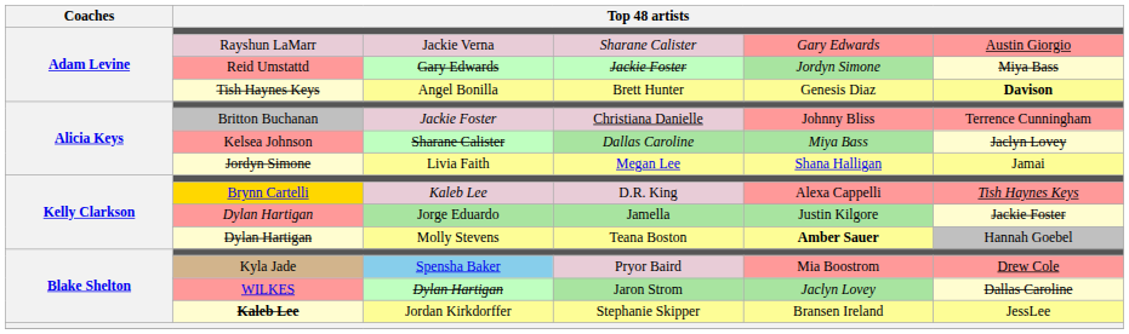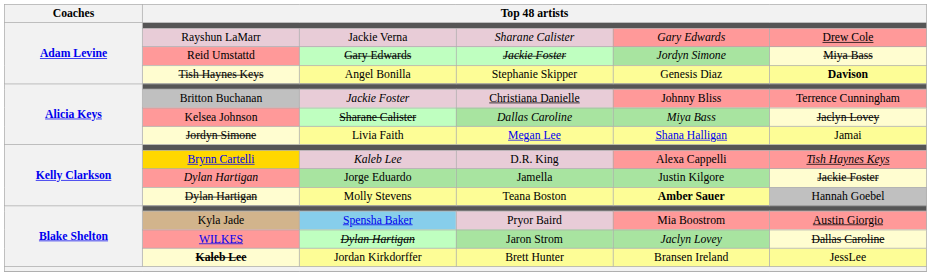Jackie Verna | column 6: Austin Giorgio -> Drew Cole
Angel Bonilla | column 4: Brett Hunter -> Stephanie Skipper
Spensha Baker | column 6: Drew Cole -> Austin Giorgio
Jordan Kirkdorffer | column 4: Stephanie Skipper -> Brett Hunter
